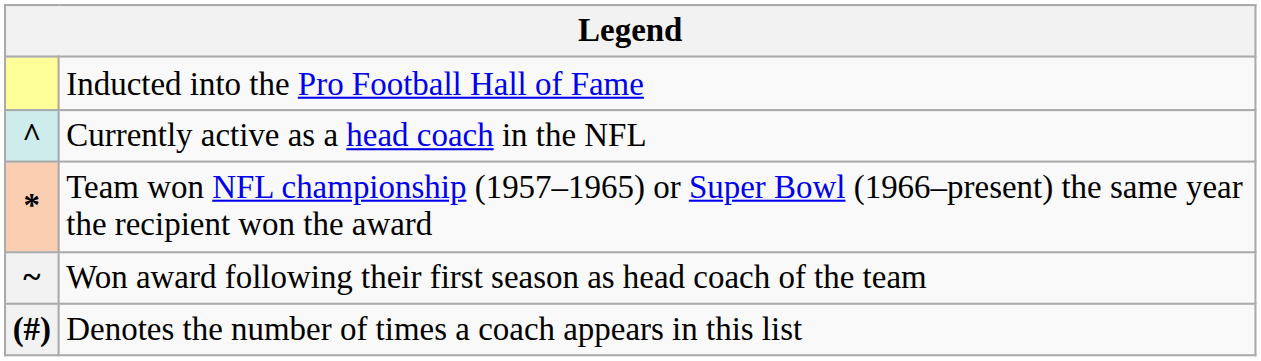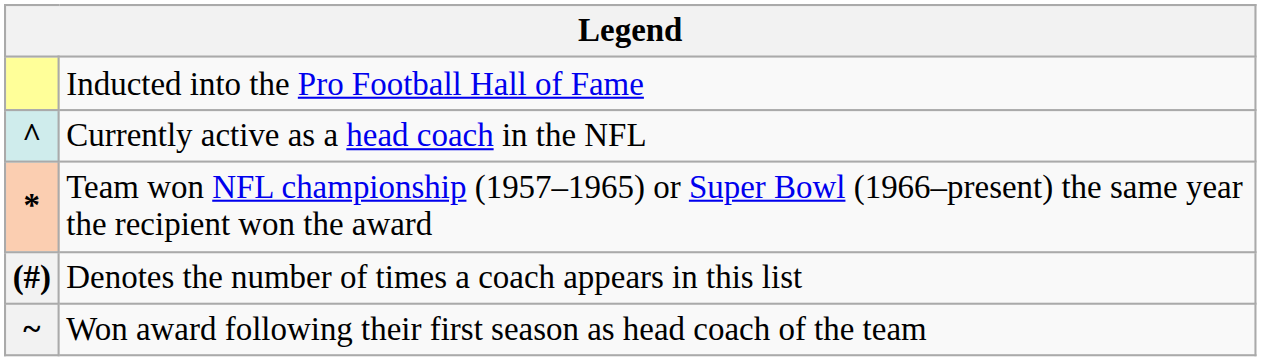rows swapped: ~ <-> (#)
